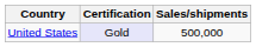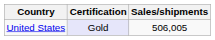United States | Sales/shipments: 500,000 -> 506,005
